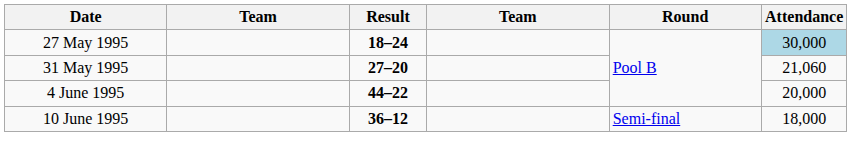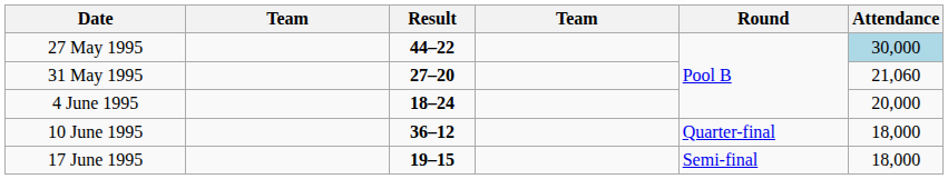27 May 1995 | Result: 18–24 -> 44–22
4 June 1995 | Result: 44–22 -> 18–24
10 June 1995 | Round: Semi-final -> Quarter-final
+ row: 17 June 1995 | 19–15 | Semi-final | 18,000
